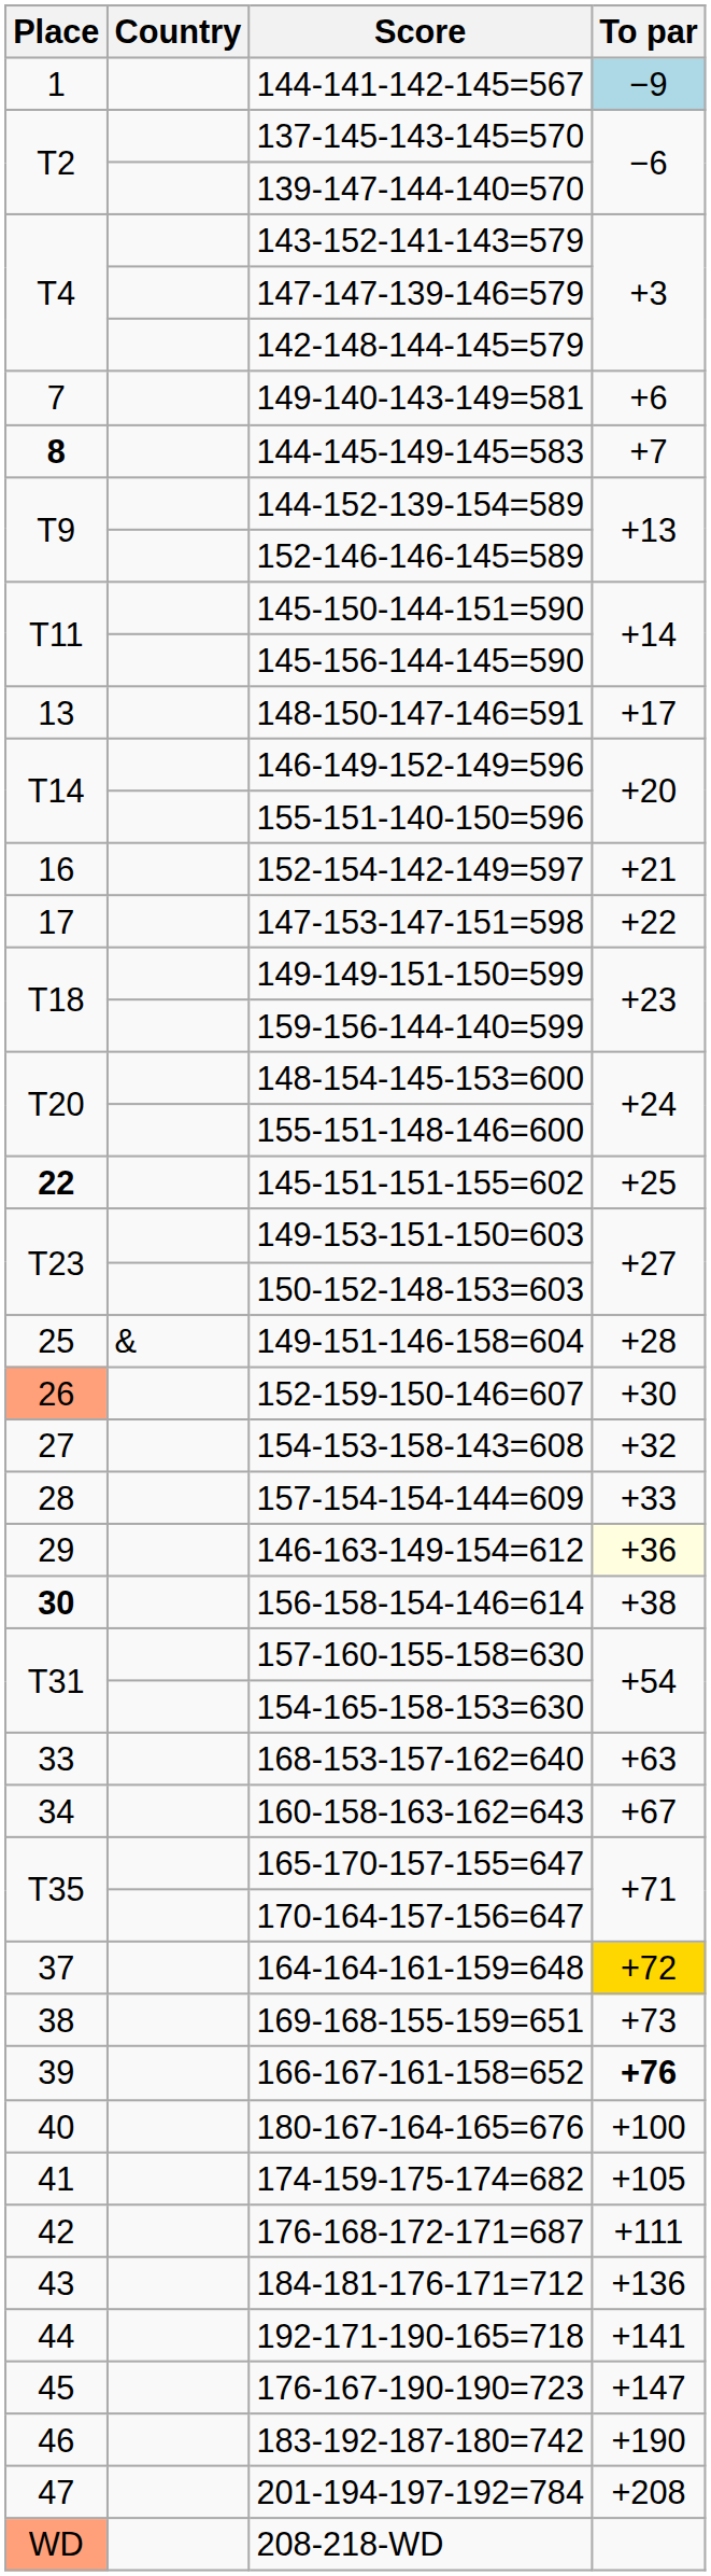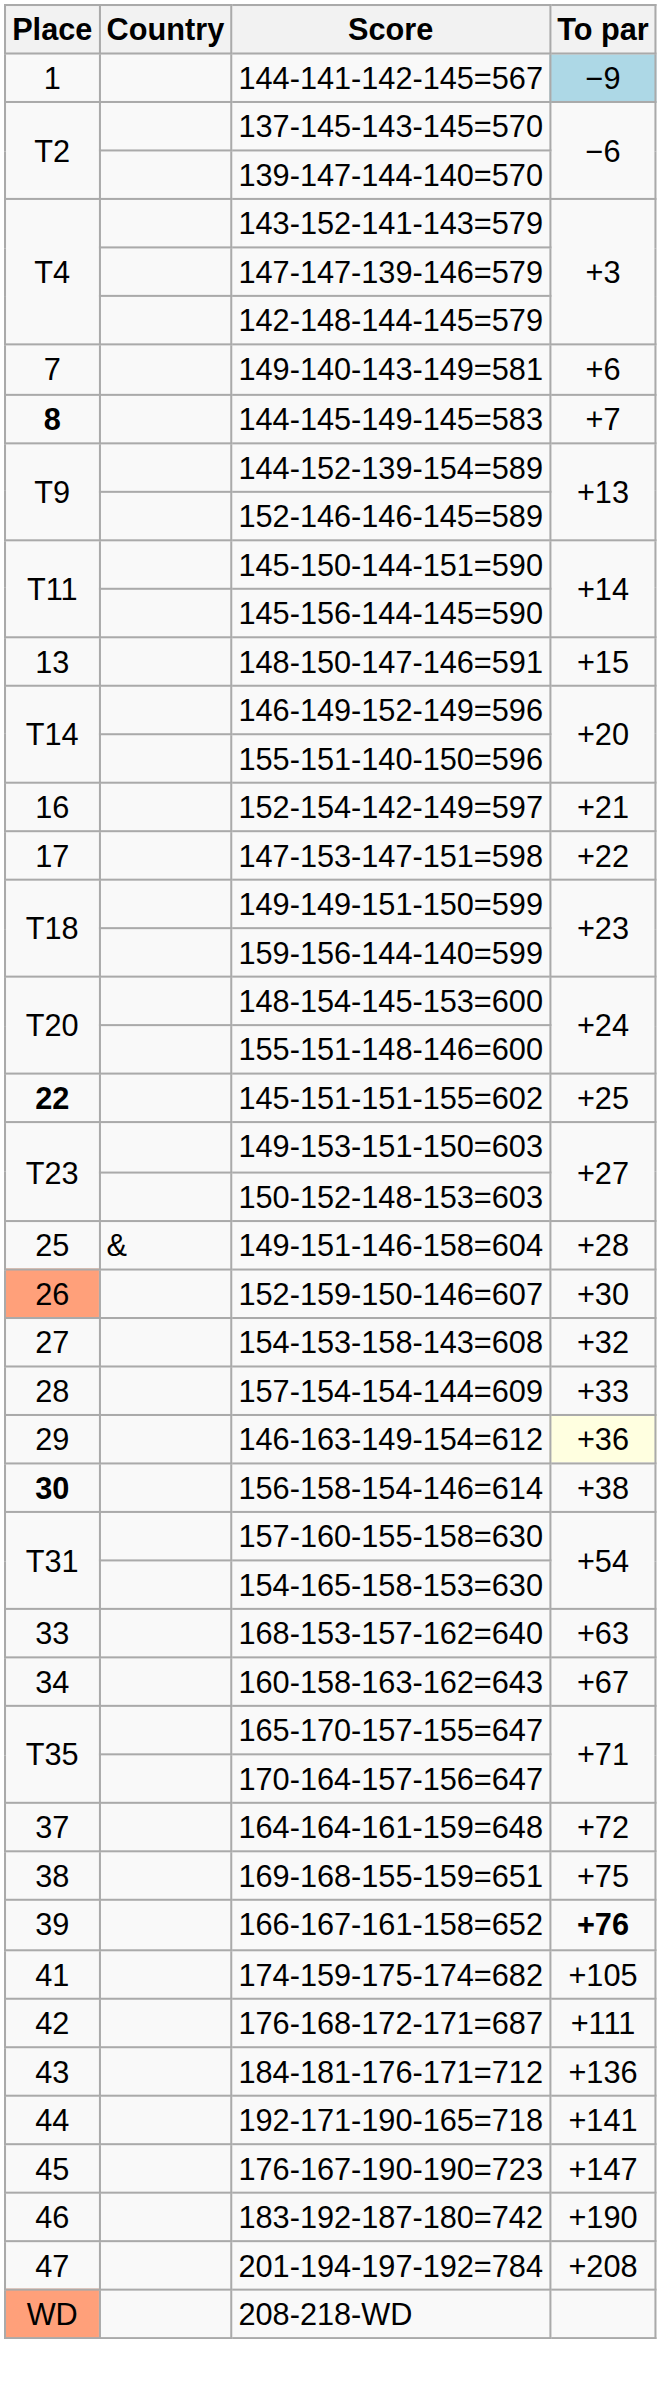148-150-147-146=591 | To par: +17 -> +15
164-164-161-159=648 | To par: gold background -> no background
169-168-155-159=651 | To par: +73 -> +75
- row: 40 | 180-167-164-165=676 | +100
